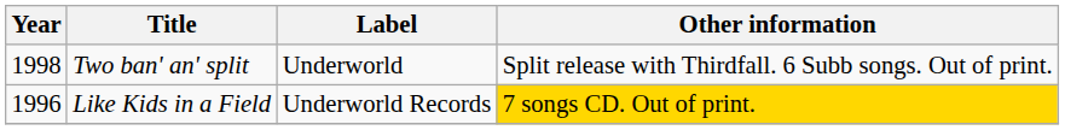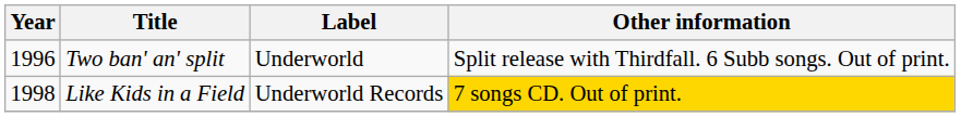Two ban' an' split | Year: 1998 -> 1996
Like Kids in a Field | Year: 1996 -> 1998
